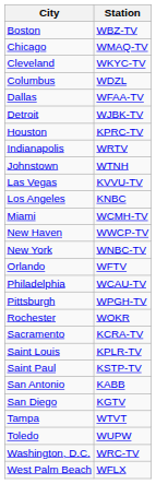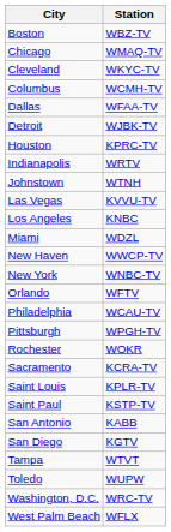Columbus | Station: WDZL -> WCMH-TV
Miami | Station: WCMH-TV -> WDZL
